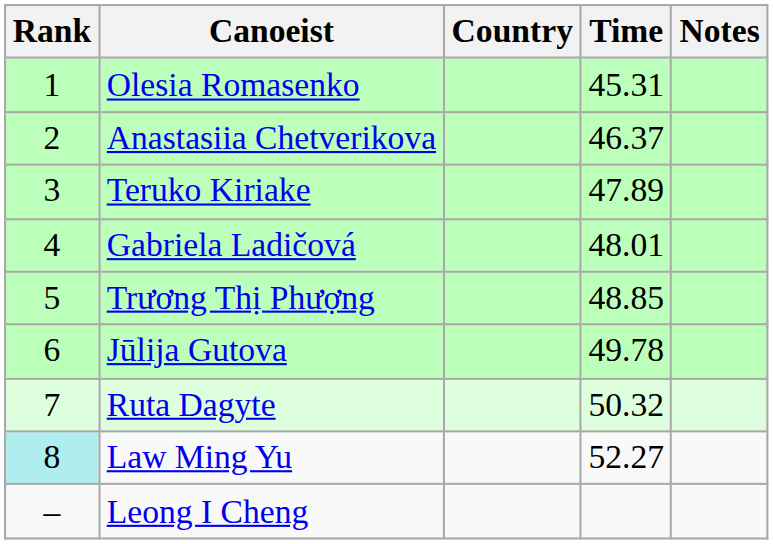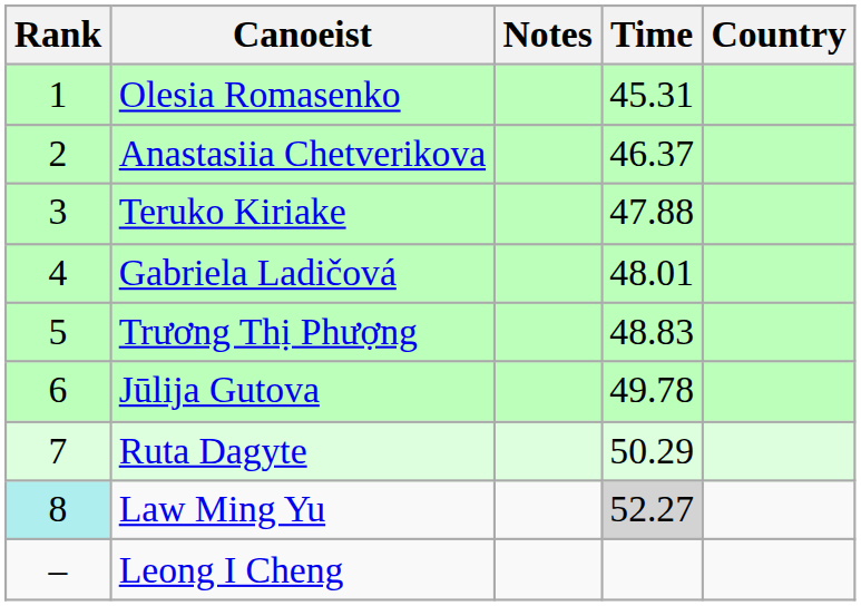columns swapped: Country <-> Notes
Teruko Kiriake | Time: 47.89 -> 47.88
Trương Thị Phượng | Time: 48.85 -> 48.83
Ruta Dagyte | Time: 50.32 -> 50.29
Law Ming Yu | Time: no background -> lightgrey background
